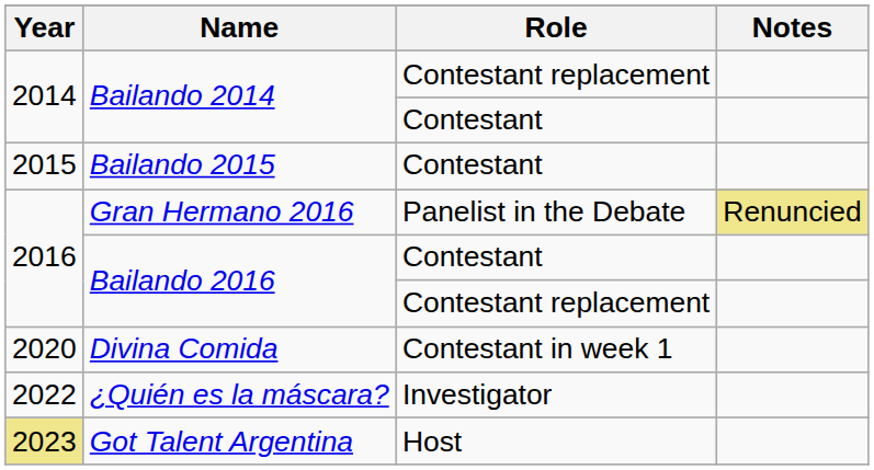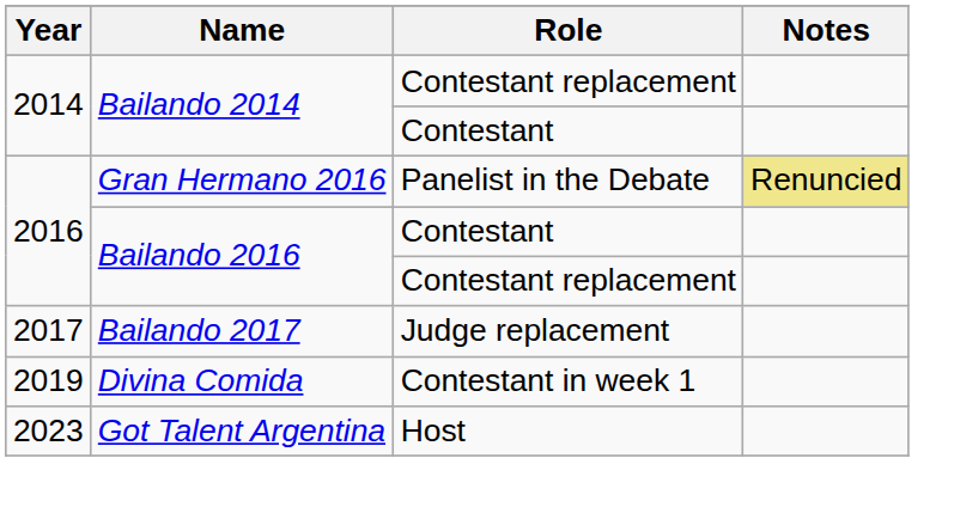- row: 2015 | Bailando 2015 | Contestant
+ row: 2017 | Bailando 2017 | Judge replacement
Divina Comida | Year: 2020 -> 2019
- row: 2022 | ¿Quién es la máscara? | Investigator
Got Talent Argentina | Year: khaki background -> no background
